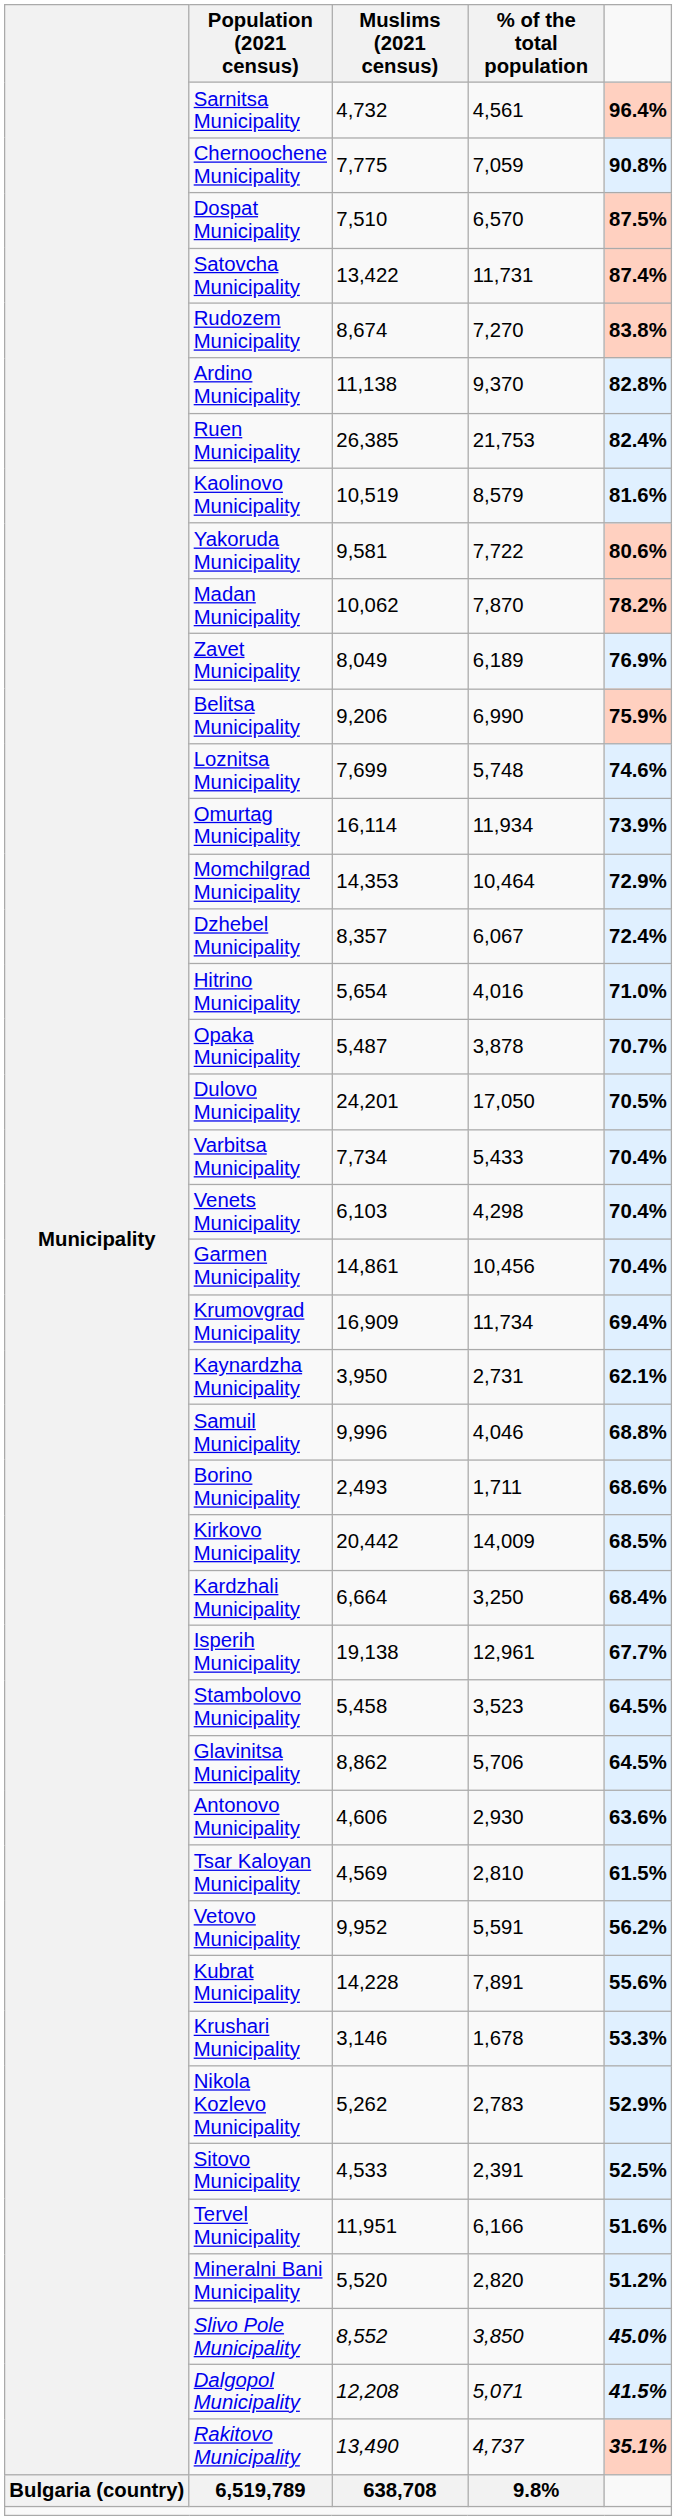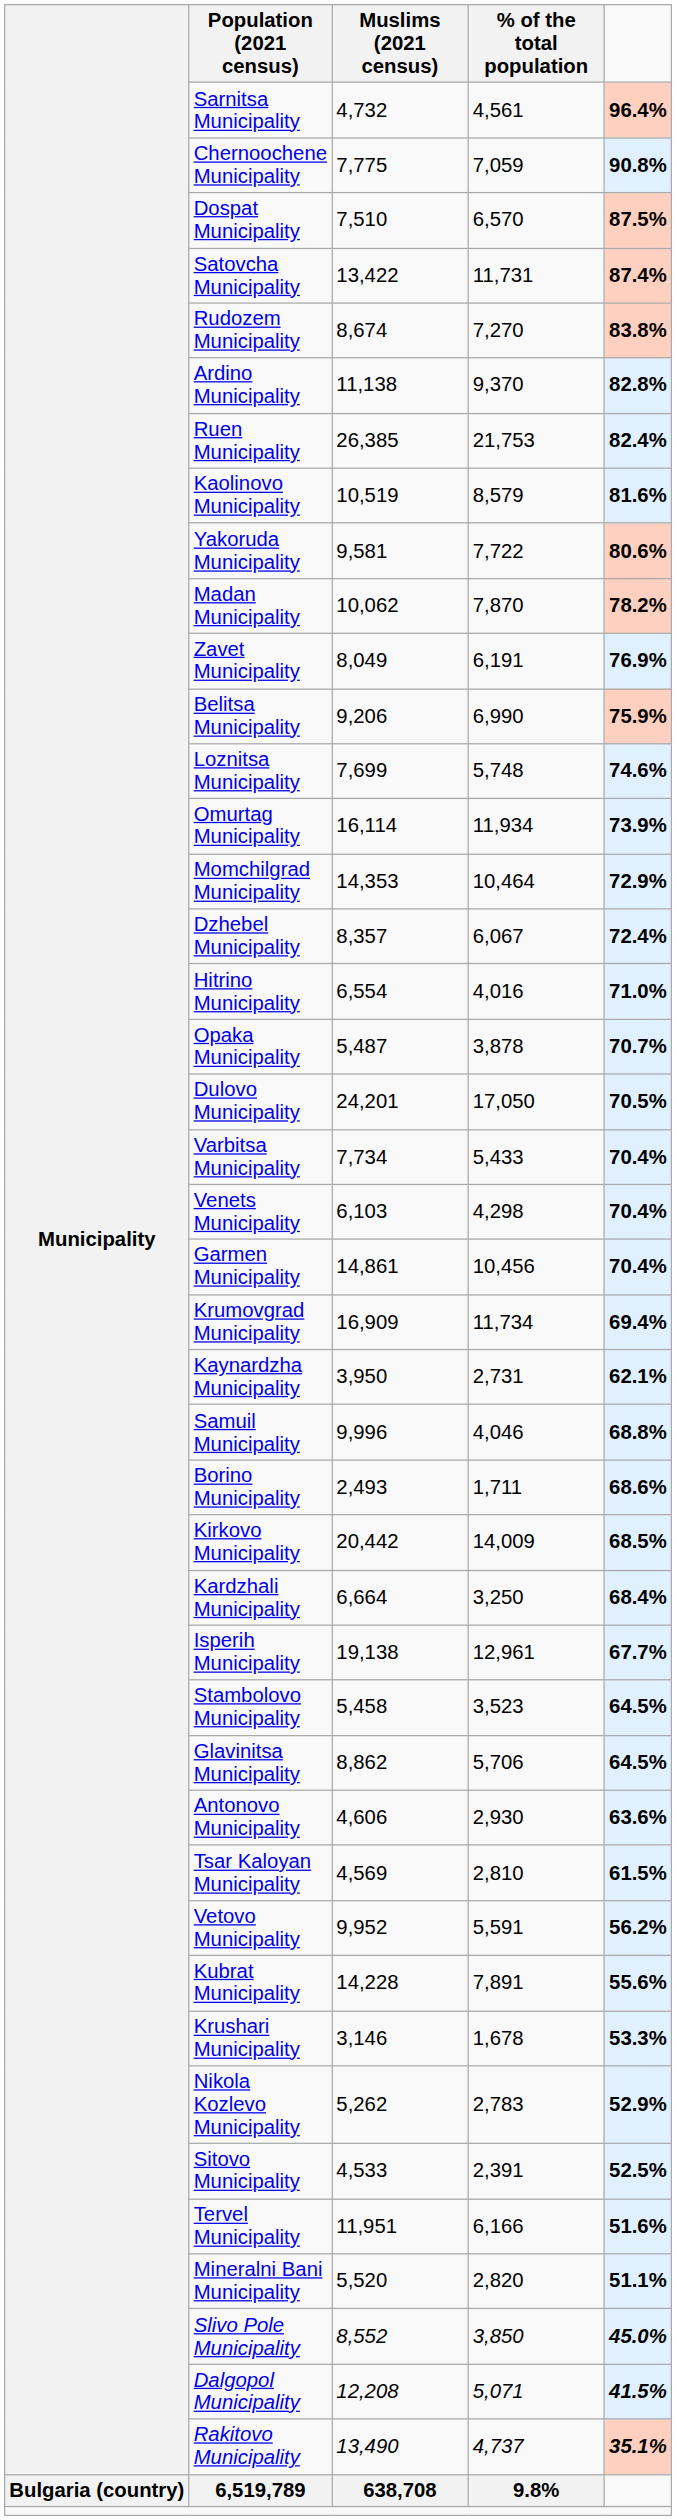Zavet Municipality | % of the total population: 6,189 -> 6,191
Hitrino Municipality | Muslims (2021 census): 5,654 -> 6,554
Mineralni Bani Municipality | column 5: 51.2% -> 51.1%
